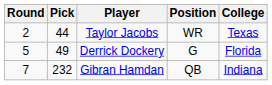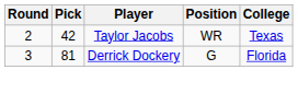Taylor Jacobs | Pick: 44 -> 42
Derrick Dockery | Round: 5 -> 3
Derrick Dockery | Pick: 49 -> 81
- row: 7 | 232 | Gibran Hamdan | QB | Indiana
